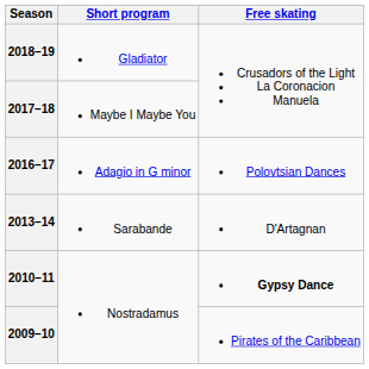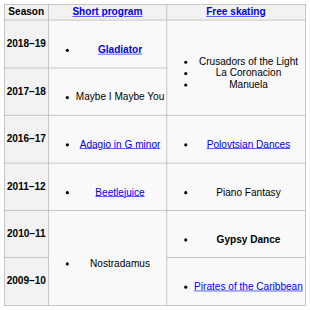2018–19 | Short program: normal -> bold
- row: 2013–14 | Sarabande | D'Artagnan
+ row: 2011–12 | Beetlejuice | Piano Fantasy
